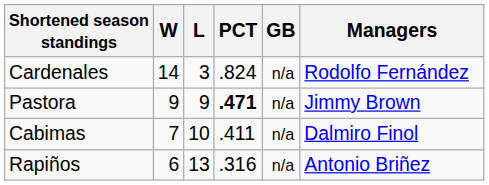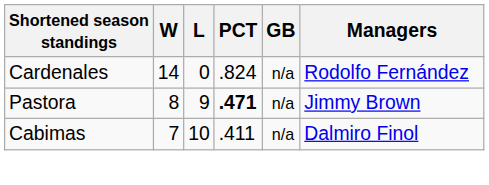Cardenales | L: 3 -> 0
Pastora | W: 9 -> 8
- row: Rapiños | 6 | 13 | .316 | n/a | Antonio Briñez
